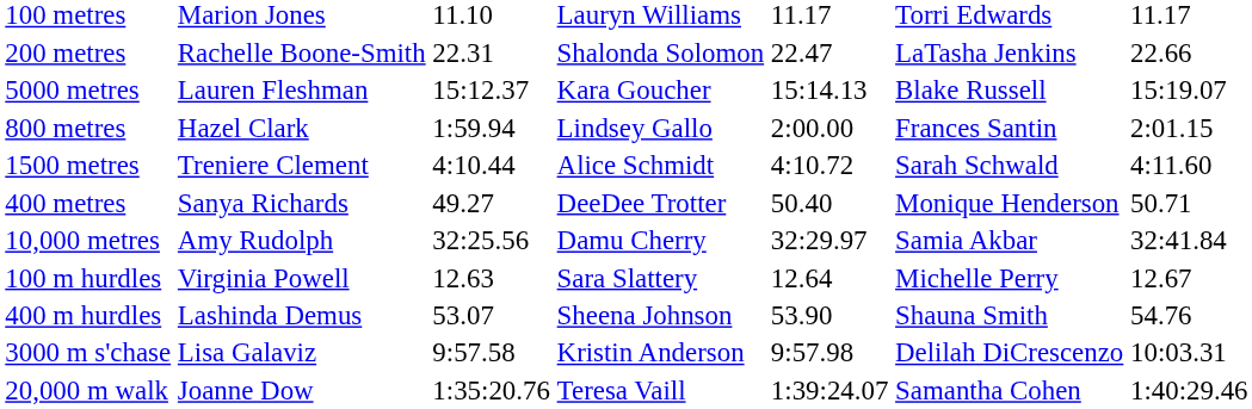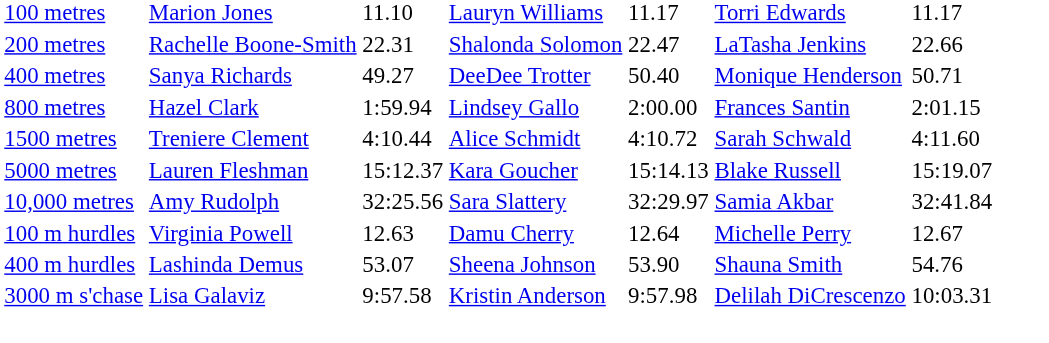rows swapped: 400 metres <-> 5000 metres
10,000 metres | column 4: Damu Cherry -> Sara Slattery
100 m hurdles | column 4: Sara Slattery -> Damu Cherry
- row: 20,000 m walk | Joanne Dow | 1:35:20.76 | Teresa Vaill | 1:39:24.07 | Samantha Cohen | 1:40:29.46
